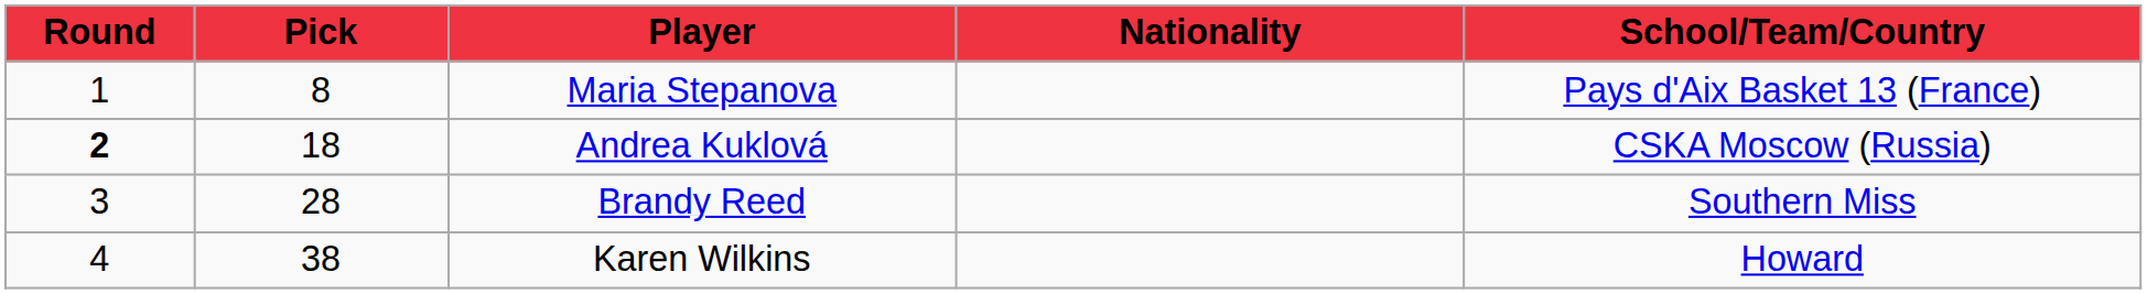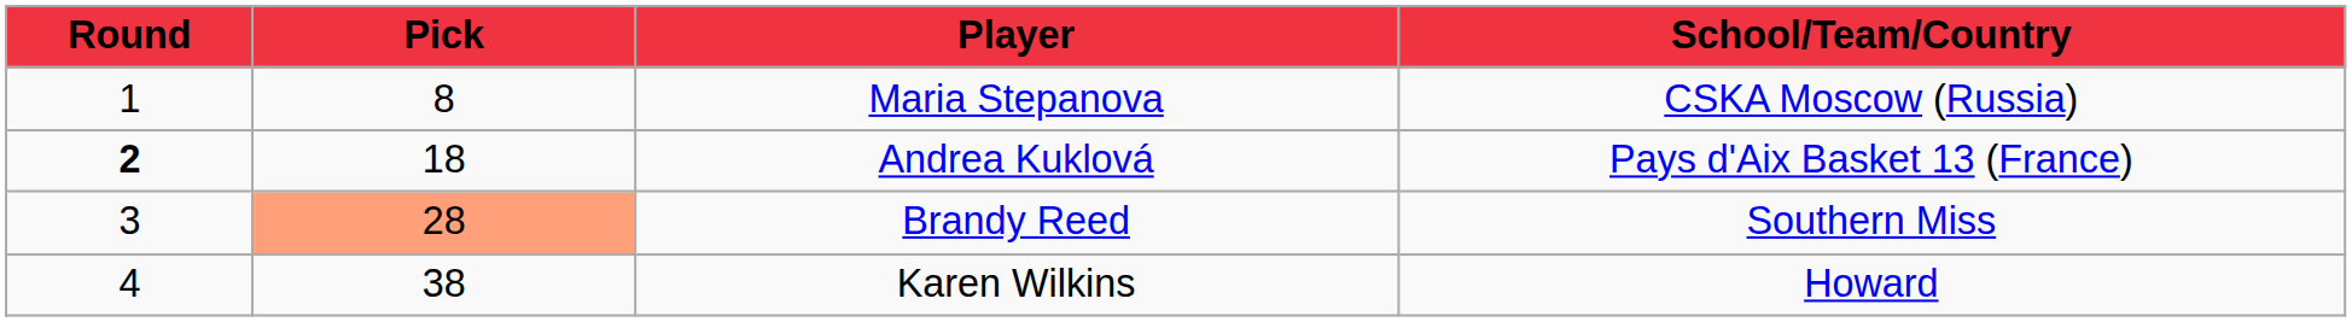- column: Nationality
Maria Stepanova | School/Team/Country: Pays d'Aix Basket 13 (France) -> CSKA Moscow (Russia)
Andrea Kuklová | School/Team/Country: CSKA Moscow (Russia) -> Pays d'Aix Basket 13 (France)
Brandy Reed | Pick: no background -> lightsalmon background
